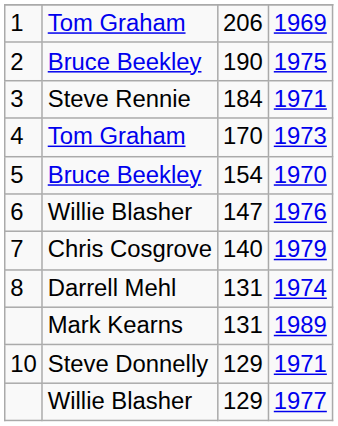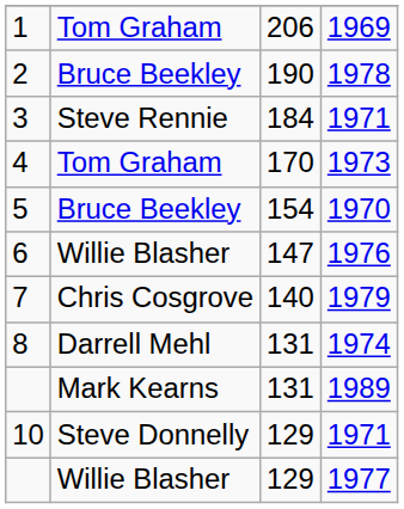2 | column 4: 1975 -> 1978
